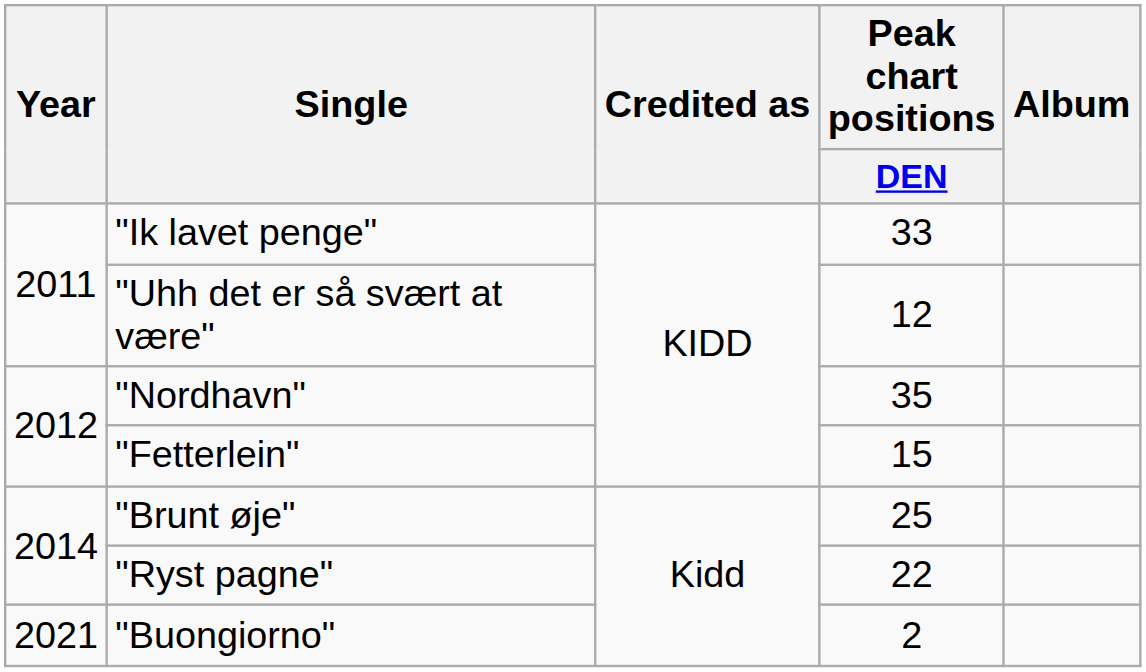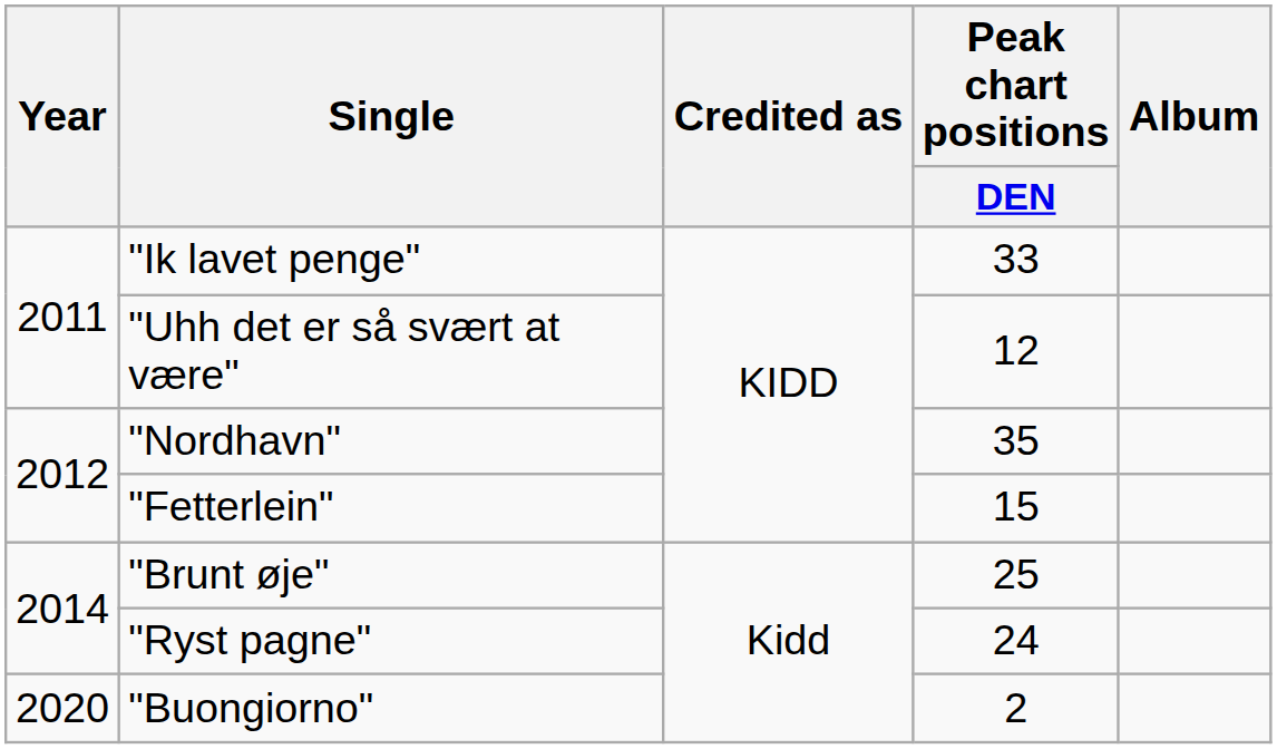"Ryst pagne" | Peak chart positions / DEN: 22 -> 24
"Buongiorno" | Year: 2021 -> 2020
